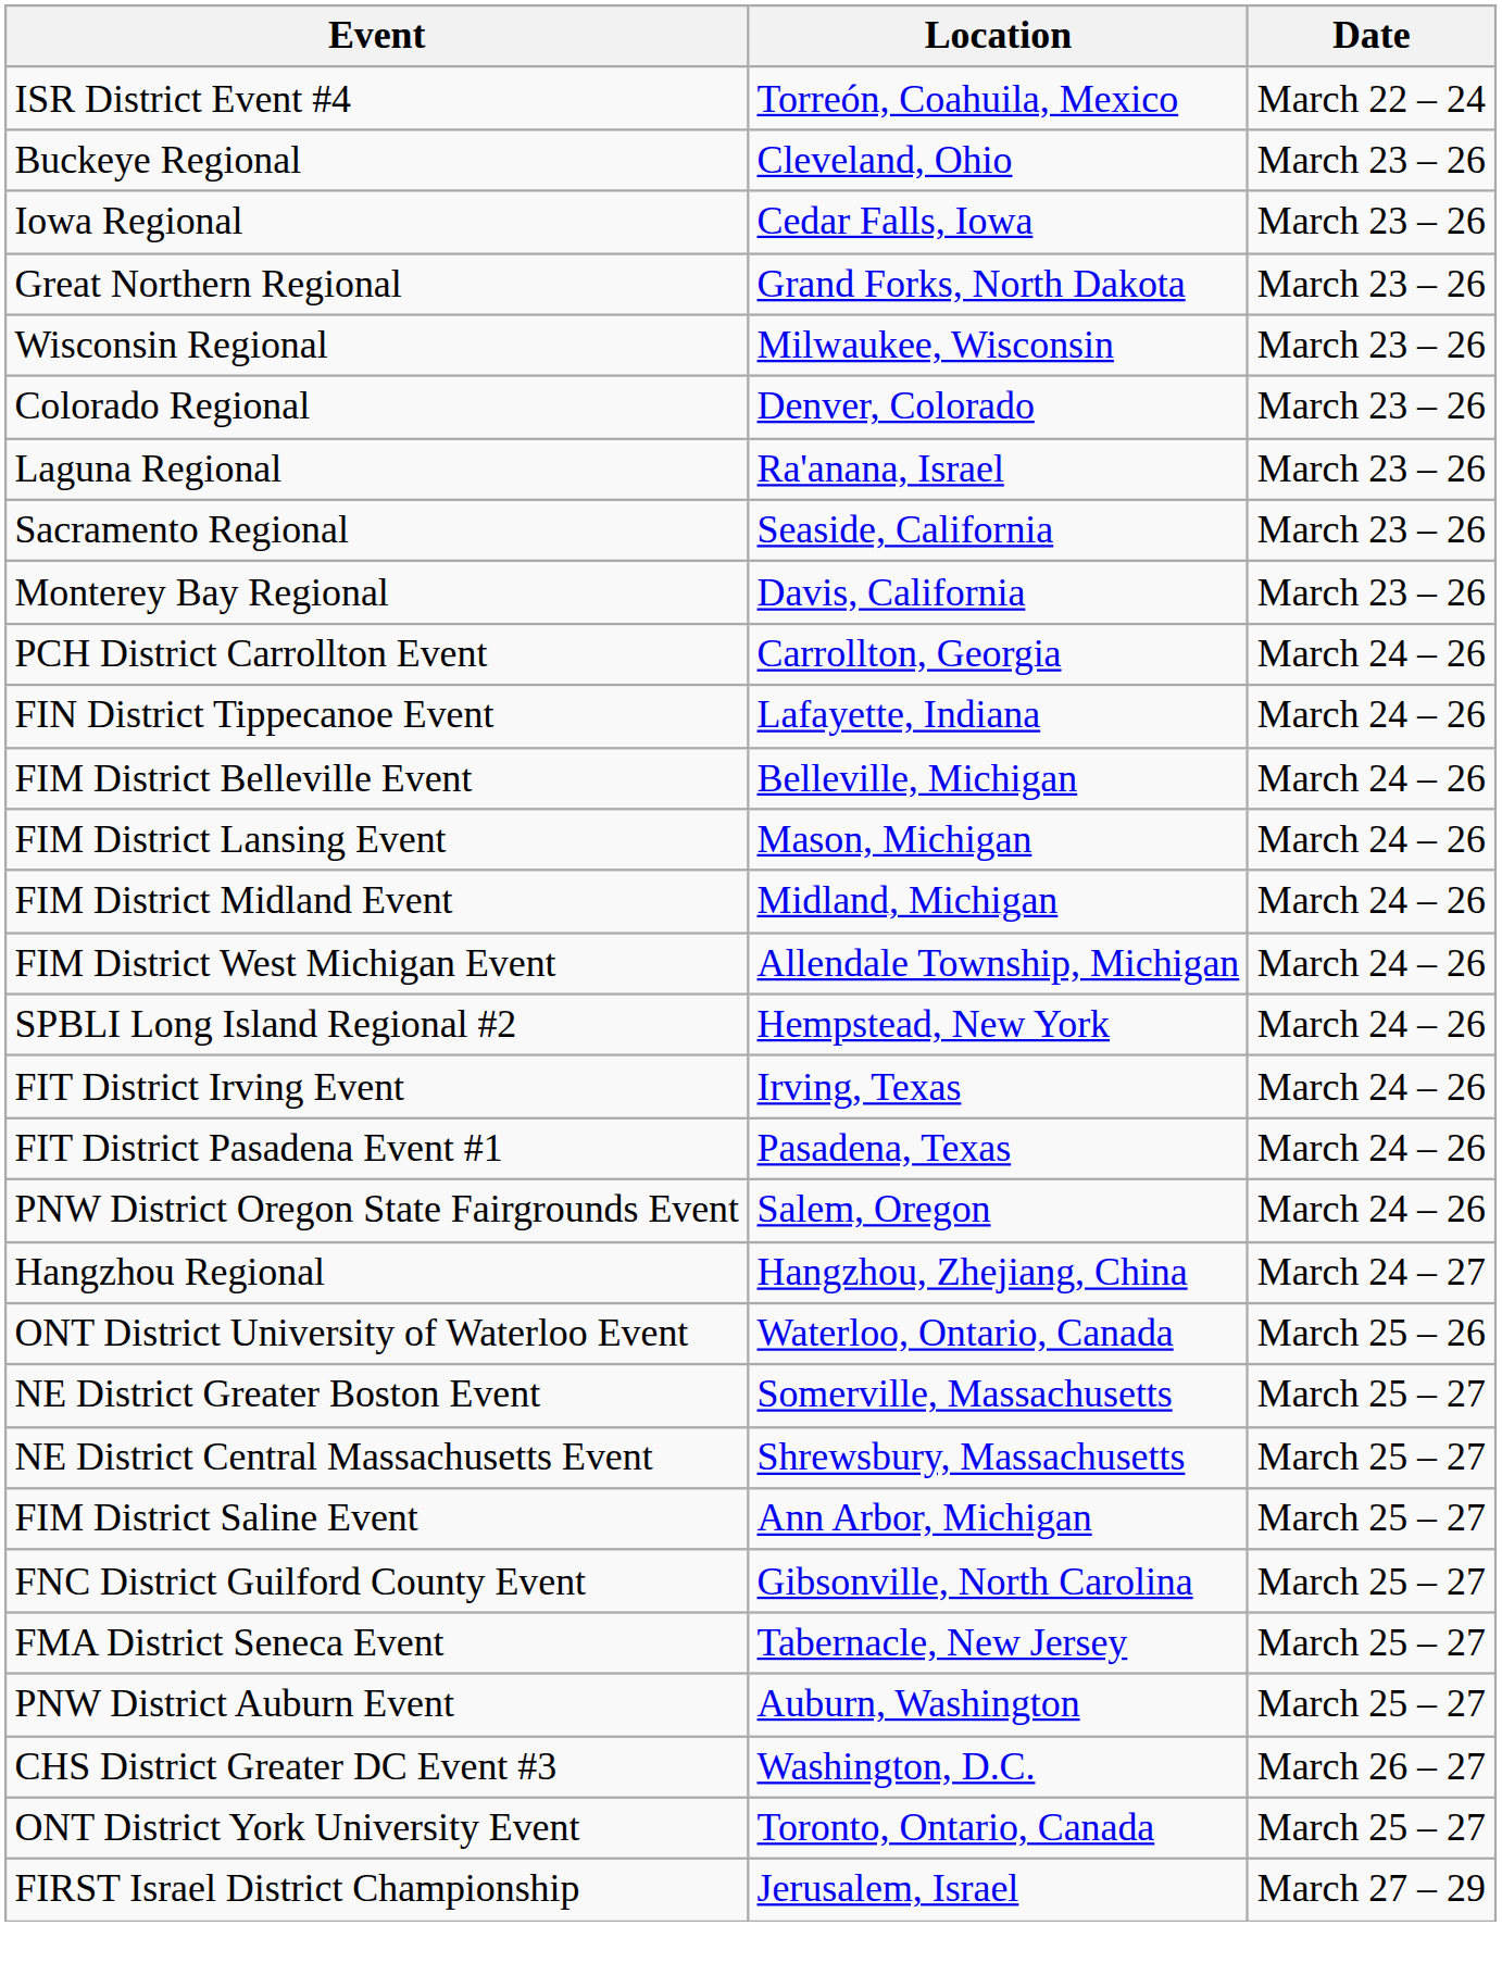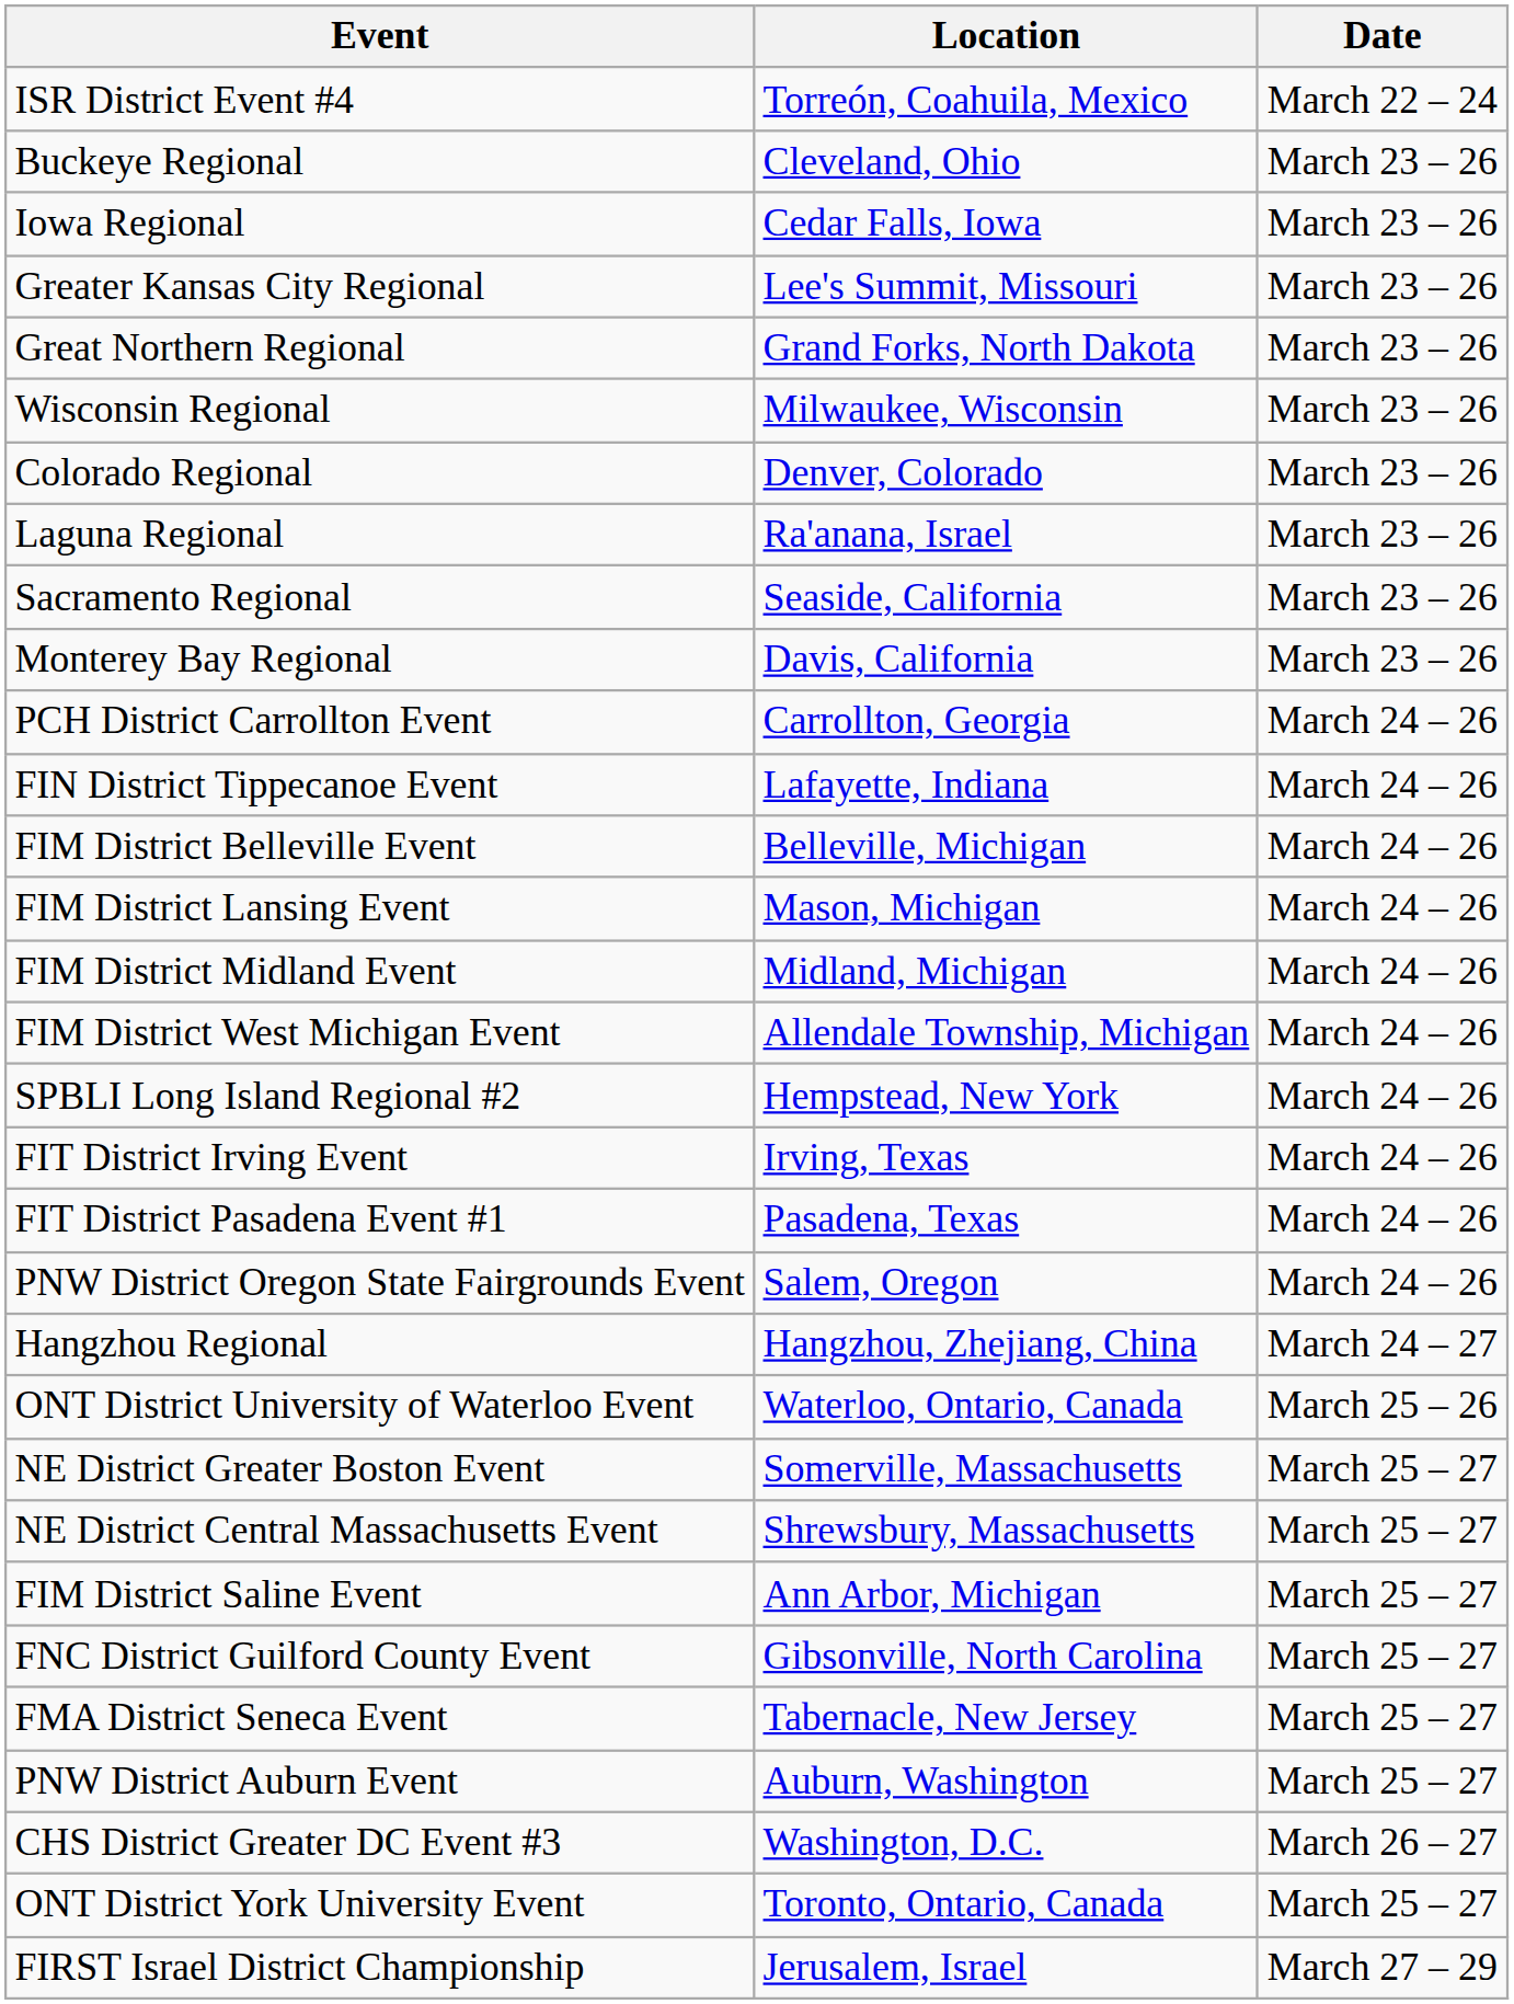+ row: Greater Kansas City Regional | Lee's Summit, Missouri | March 23 – 26
